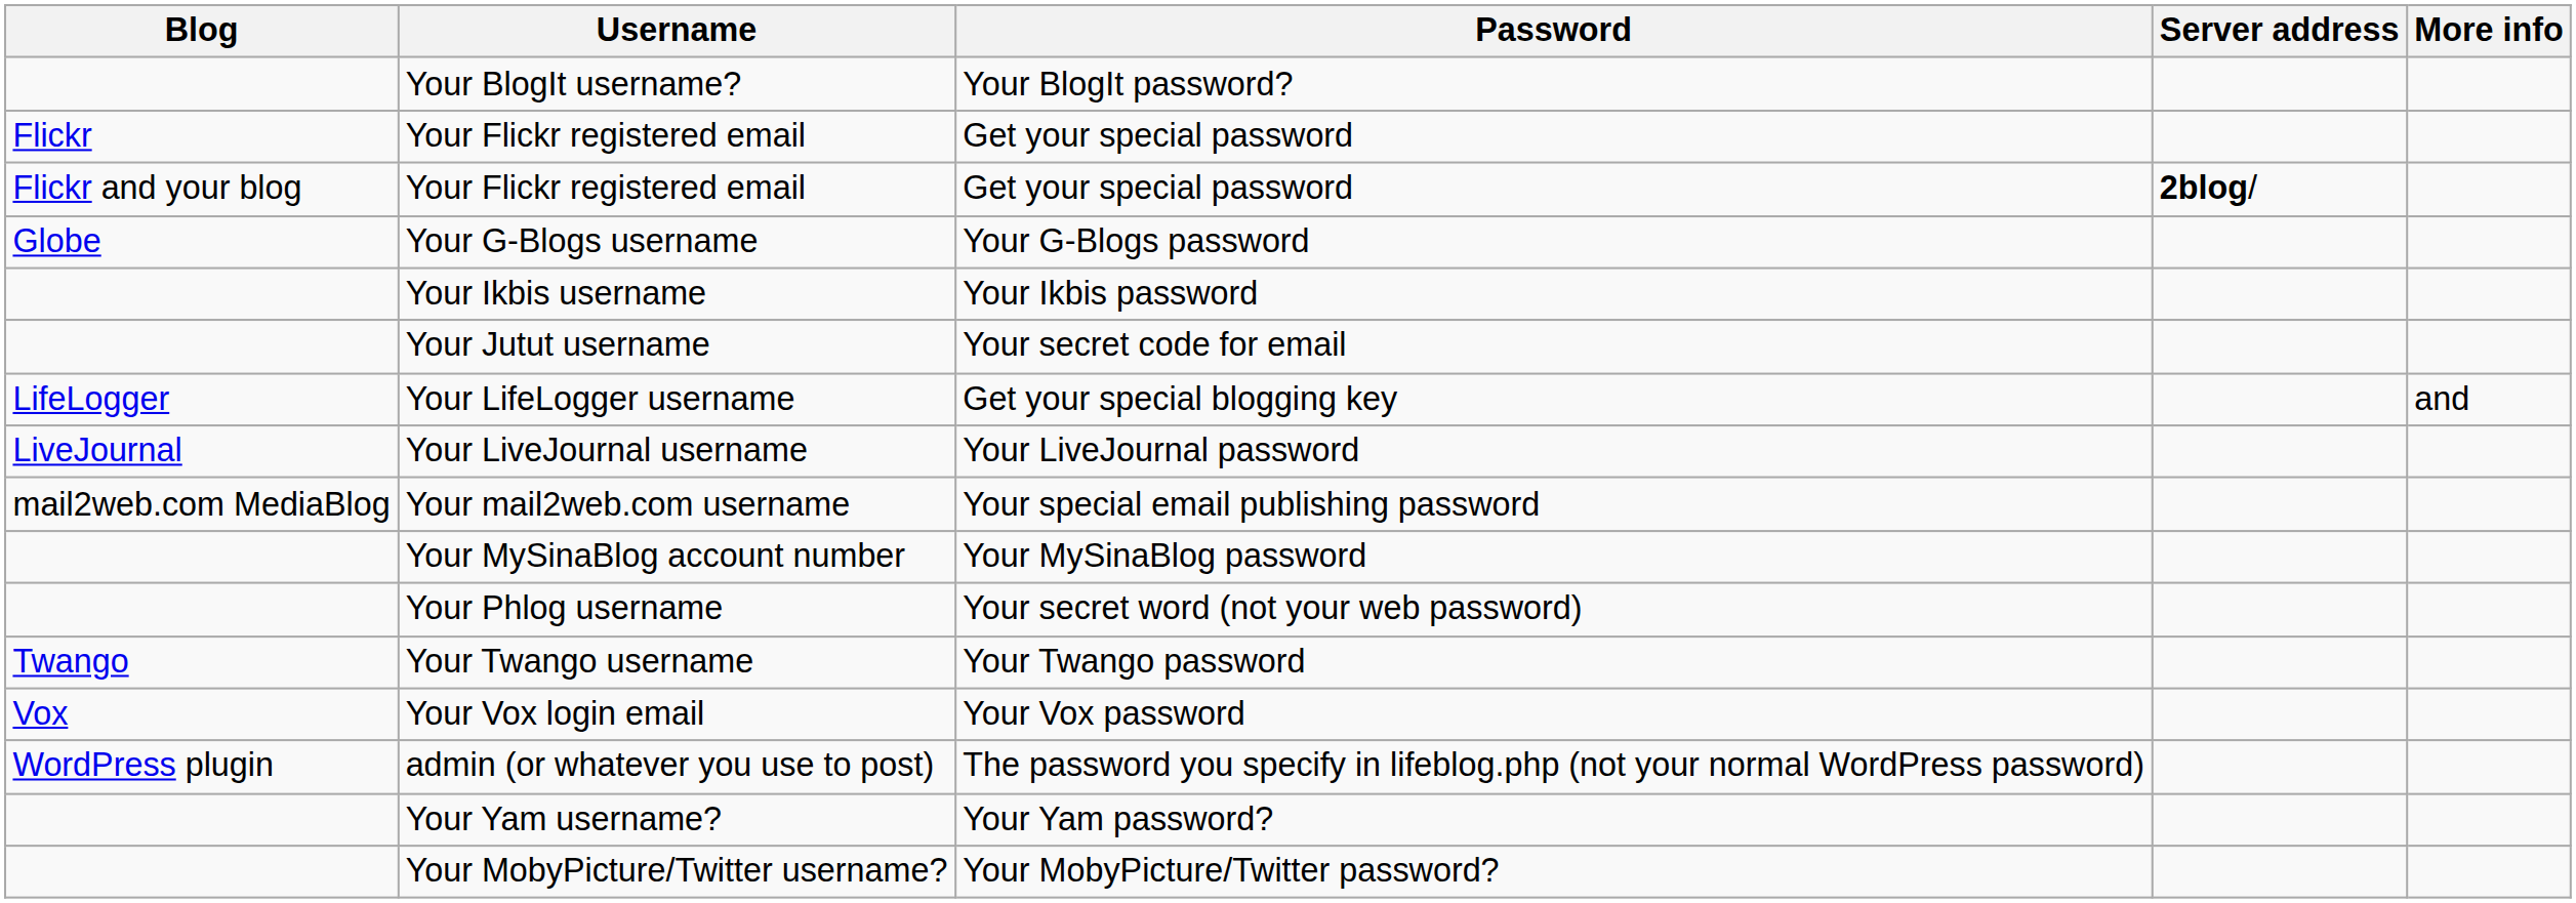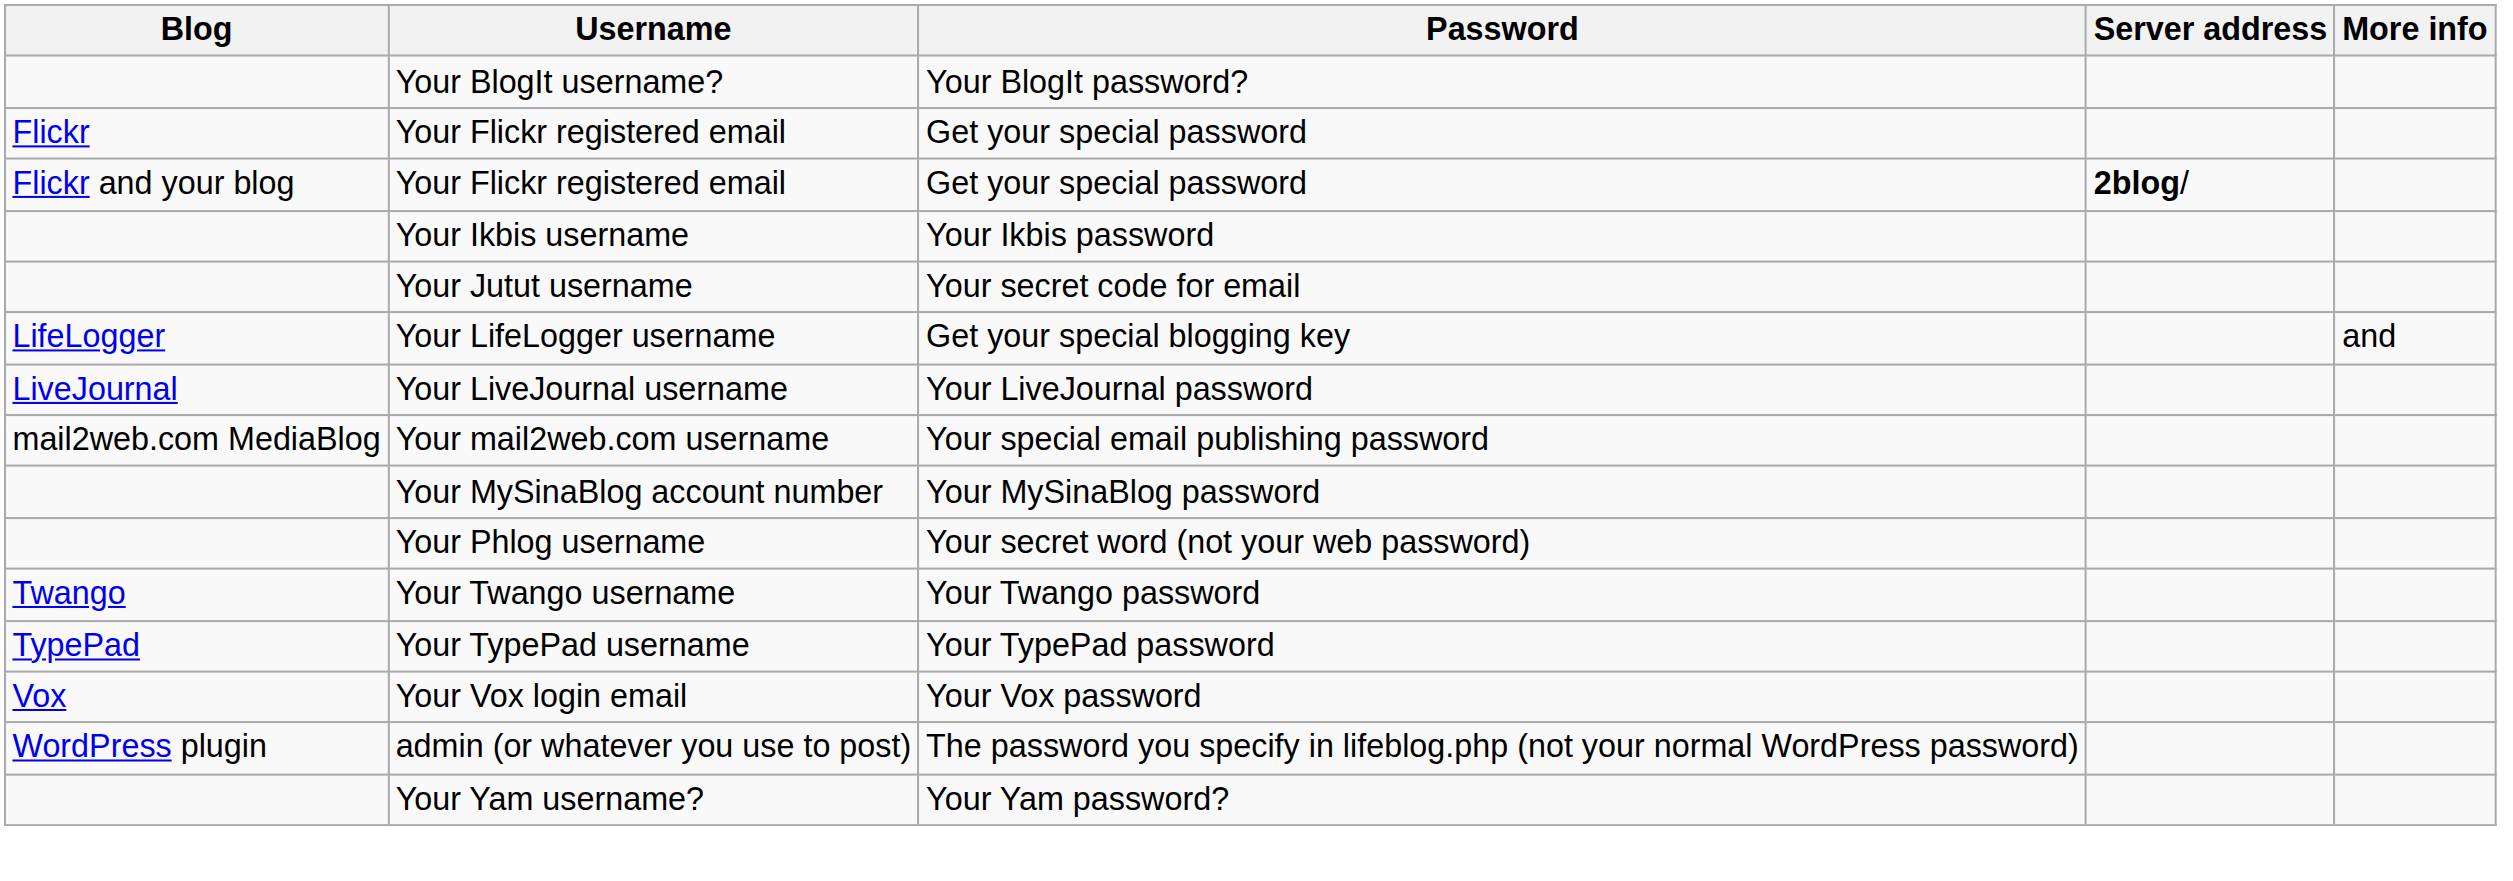- row: Globe | Your G-Blogs username | Your G-Blogs password
+ row: TypePad | Your TypePad username | Your TypePad password
- row: Your MobyPicture/Twitter username? | Your MobyPicture/Twitter password?
